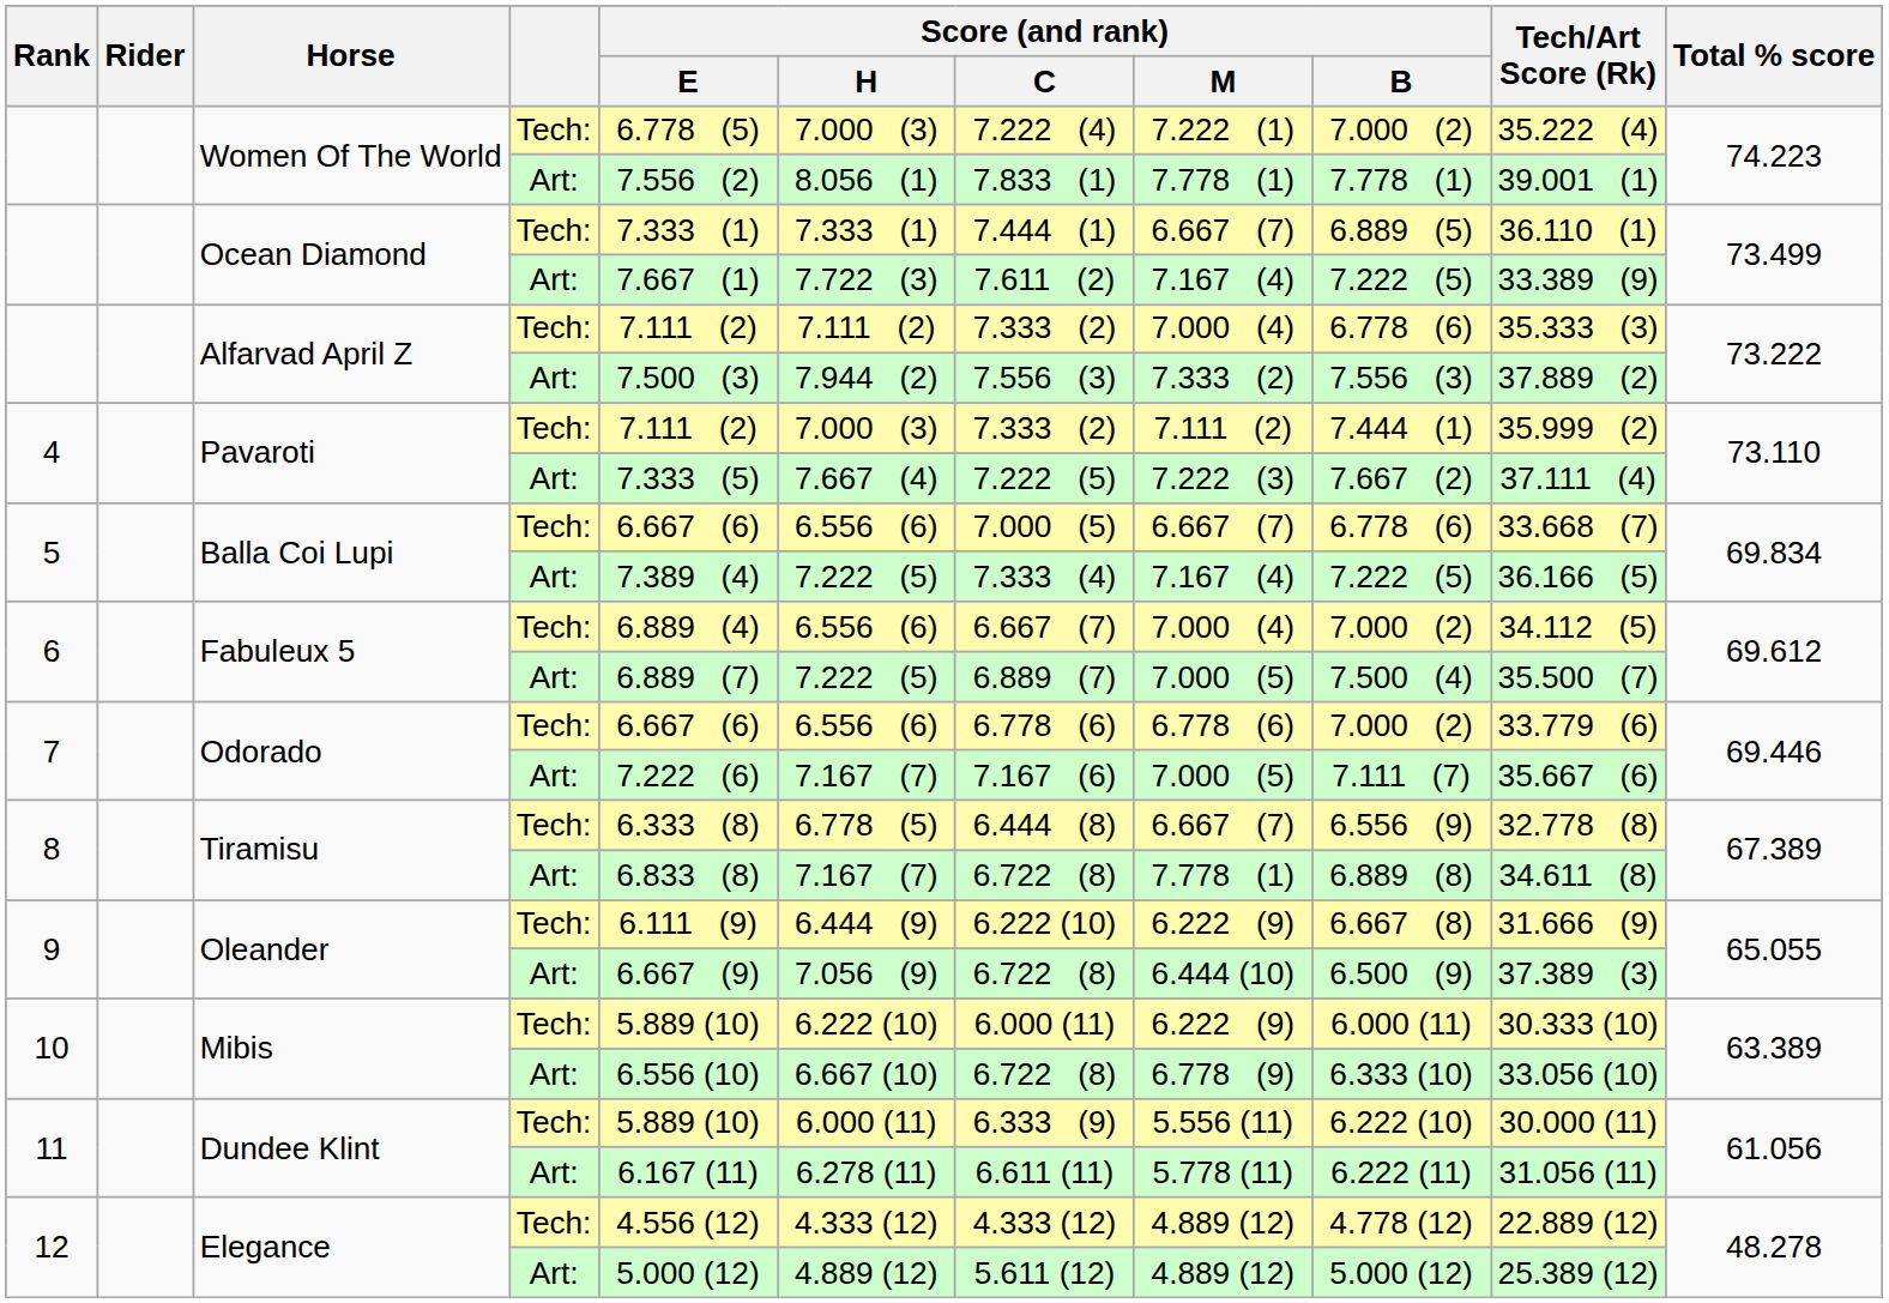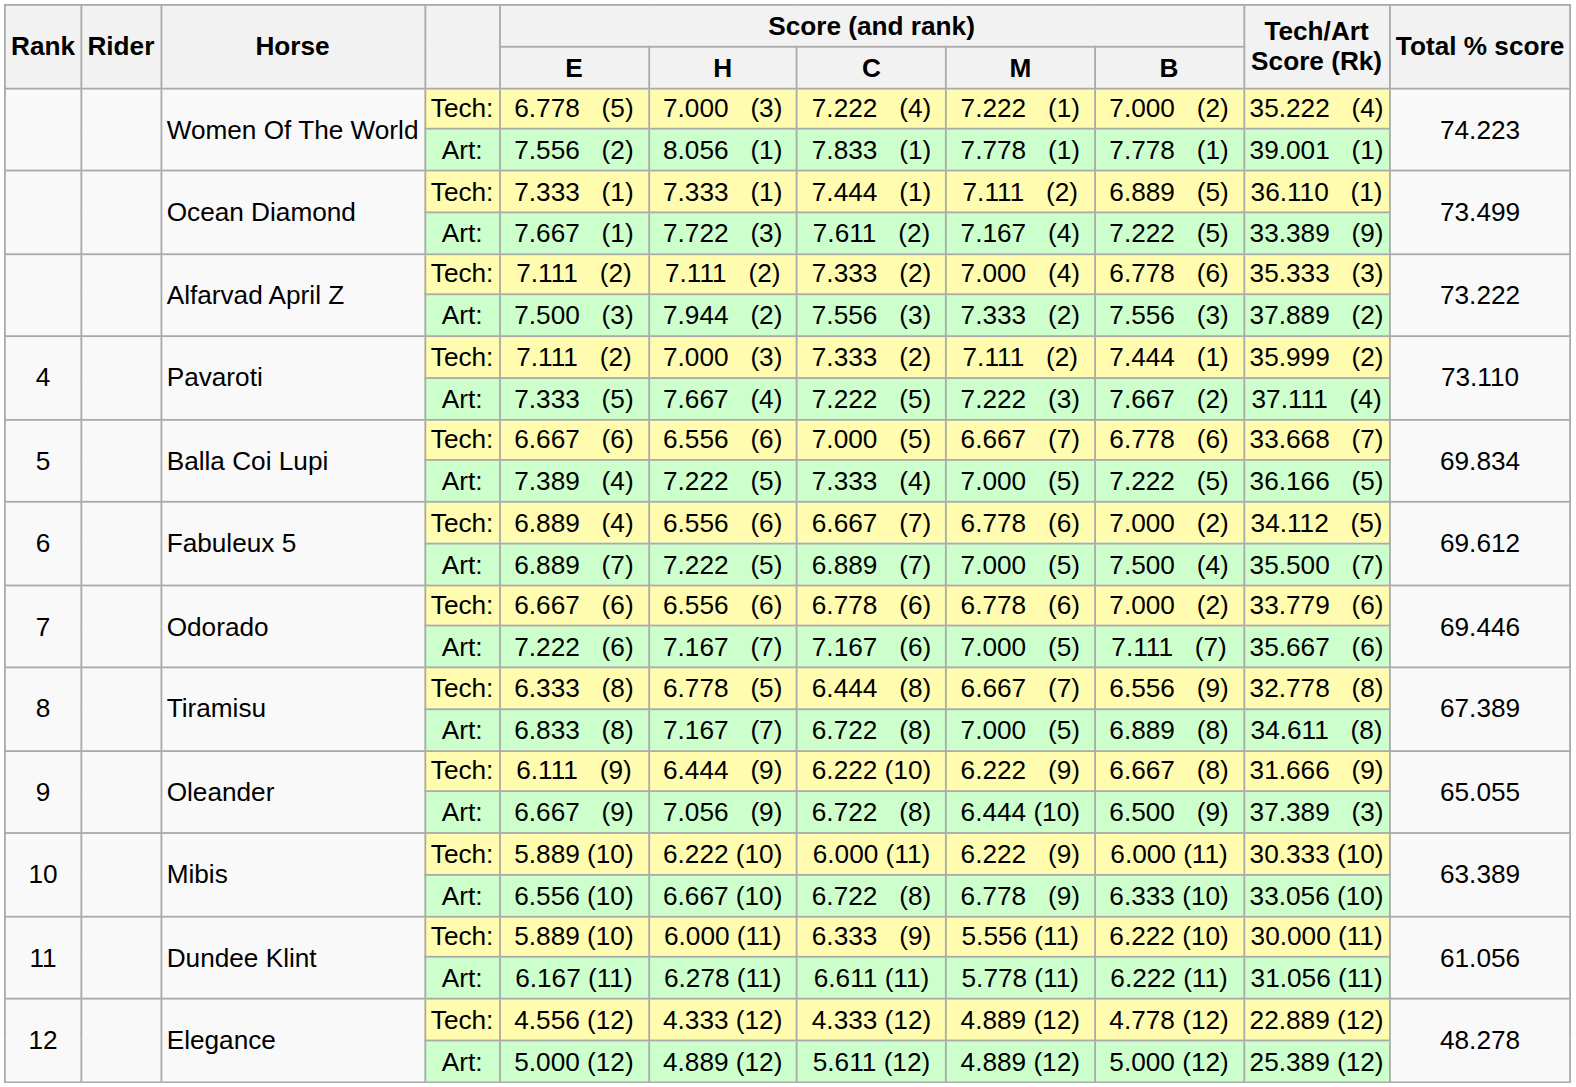Ocean Diamond / Tech: | Score (and rank) / M: 6.667 (7) -> 7.111 (2)
Balla Coi Lupi / Art: | Score (and rank) / M: 7.167 (4) -> 7.000 (5)
Fabuleux 5 / Tech: | Score (and rank) / M: 7.000 (4) -> 6.778 (6)
Tiramisu / Art: | Score (and rank) / M: 7.778 (1) -> 7.000 (5)
